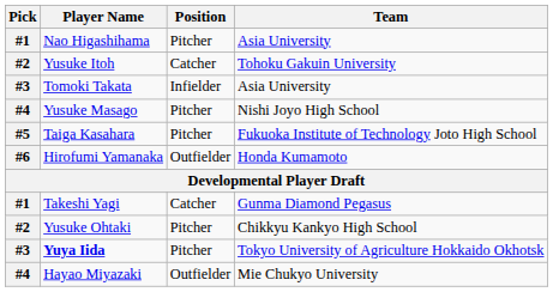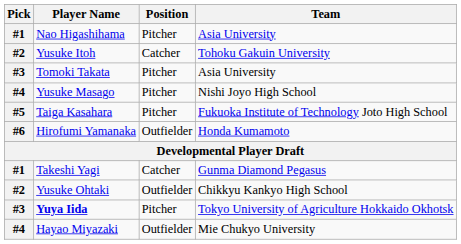Tomoki Takata | Position: Infielder -> Pitcher
Yusuke Ohtaki | Position: Pitcher -> Outfielder
